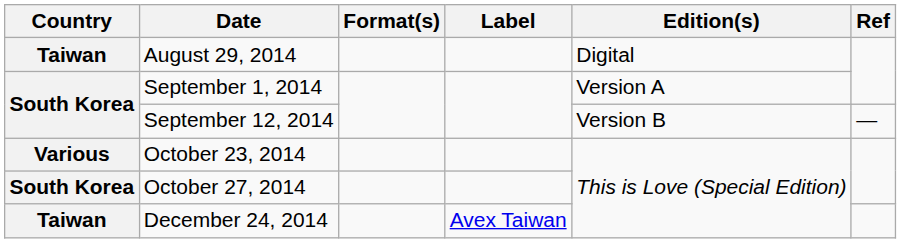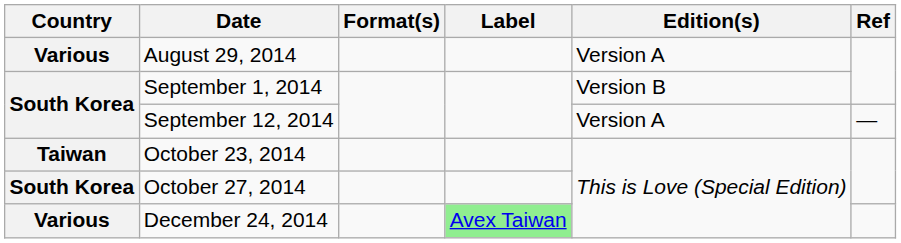August 29, 2014 | Country: Taiwan -> Various
August 29, 2014 | Edition(s): Digital -> Version A
September 1, 2014 | Edition(s): Version A -> Version B
September 12, 2014 | Edition(s): Version B -> Version A
October 23, 2014 | Country: Various -> Taiwan
December 24, 2014 | Country: Taiwan -> Various
December 24, 2014 | Label: no background -> lightgreen background
